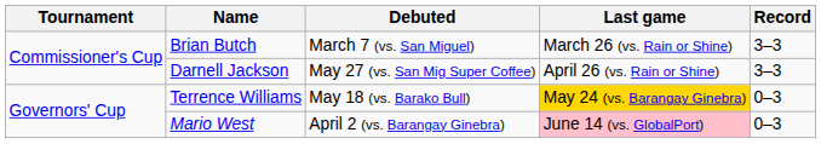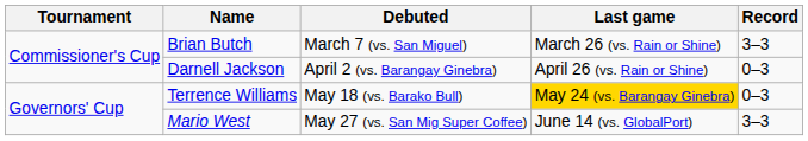Darnell Jackson | Debuted: May 27 (vs. San Mig Super Coffee) -> April 2 (vs. Barangay Ginebra)
Darnell Jackson | Record: 3–3 -> 0–3
Mario West | Debuted: April 2 (vs. Barangay Ginebra) -> May 27 (vs. San Mig Super Coffee)
Mario West | Last game: pink background -> no background
Mario West | Record: 0–3 -> 3–3
